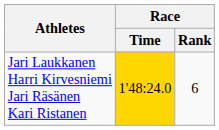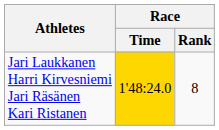Jari Laukkanen Harri Kirvesniemi Jari Räsänen Kari Ristanen | Race / Rank: 6 -> 8
